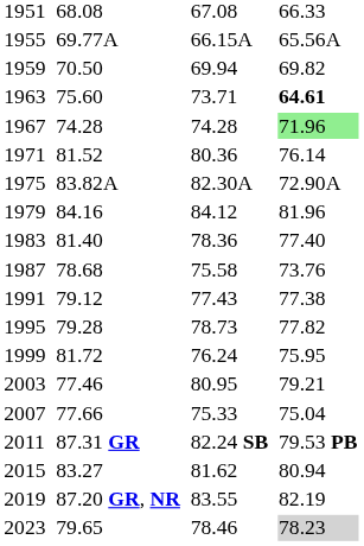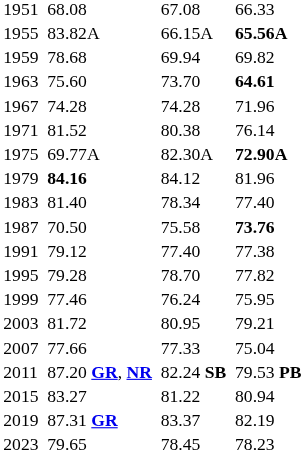1955 | column 3: 69.77A -> 83.82A
1955 | column 7: normal -> bold
1959 | column 3: 70.50 -> 78.68
1963 | column 5: 73.71 -> 73.70
1967 | column 7: lightgreen background -> no background
1971 | column 5: 80.36 -> 80.38
1975 | column 3: 83.82A -> 69.77A
1975 | column 7: normal -> bold
1979 | column 3: normal -> bold
1983 | column 5: 78.36 -> 78.34
1987 | column 3: 78.68 -> 70.50
1987 | column 7: normal -> bold
1991 | column 5: 77.43 -> 77.40
1995 | column 5: 78.73 -> 78.70
1999 | column 3: 81.72 -> 77.46
2003 | column 3: 77.46 -> 81.72
2007 | column 5: 75.33 -> 77.33
2011 | column 3: 87.31 GR -> 87.20 GR, NR
2015 | column 5: 81.62 -> 81.22
2019 | column 3: 87.20 GR, NR -> 87.31 GR
2019 | column 5: 83.55 -> 83.37
2023 | column 5: 78.46 -> 78.45
2023 | column 7: lightgrey background -> no background
